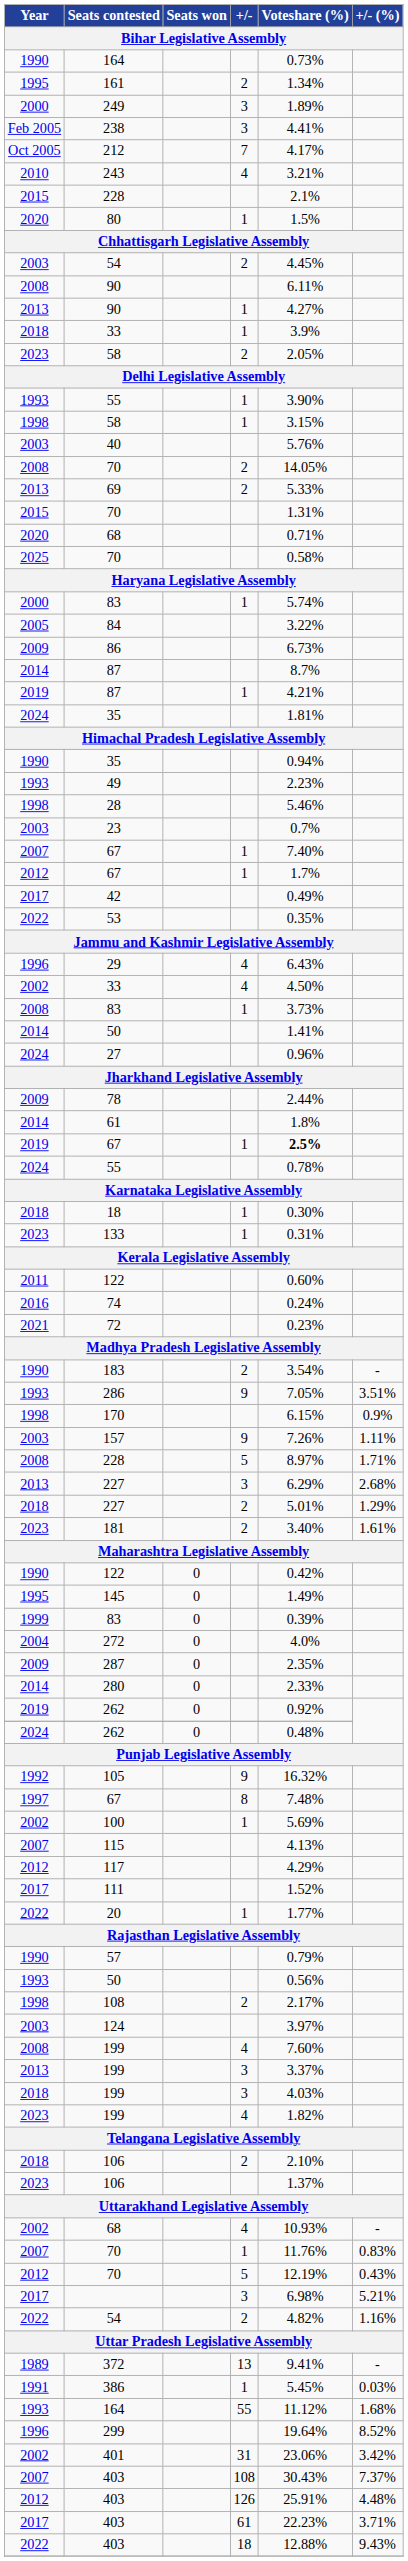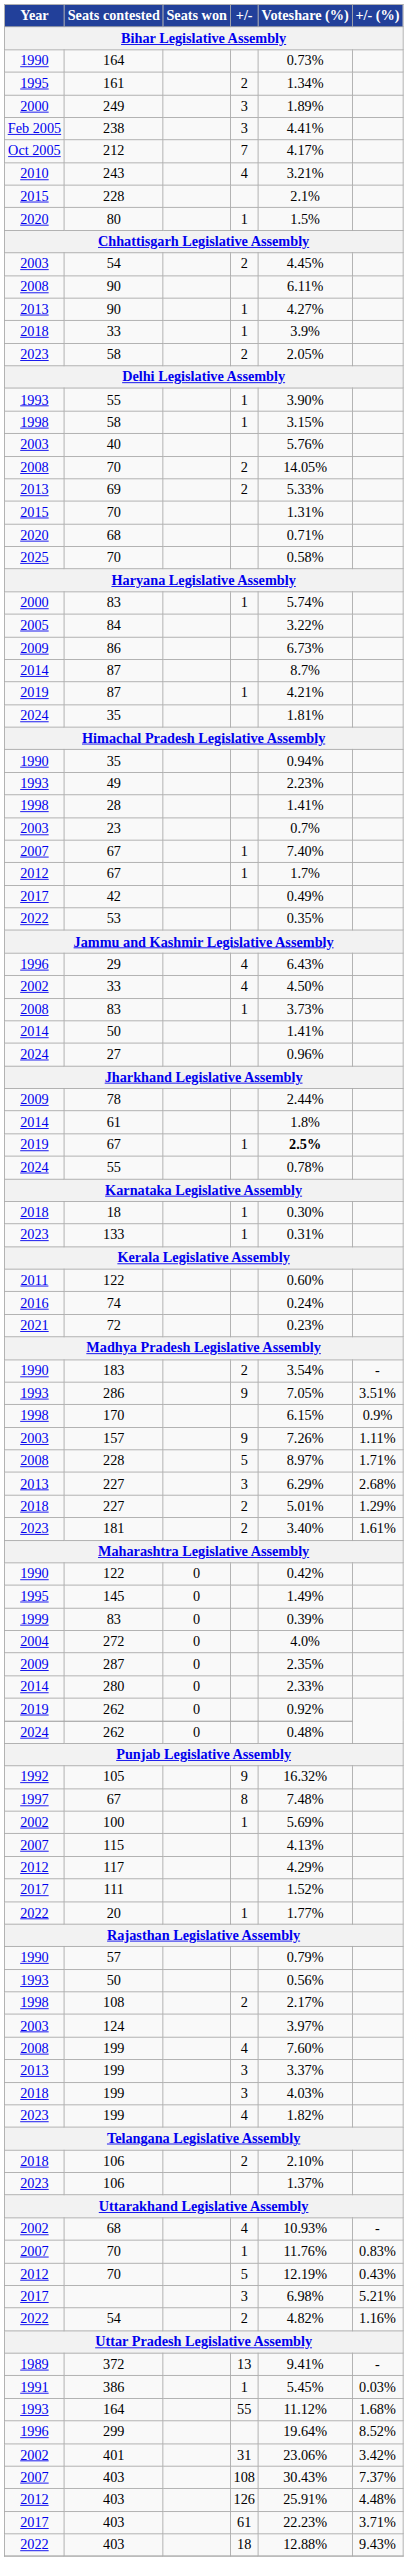28 | Voteshare (%) / Bihar Legislative Assembly: 5.46% -> 1.41%
